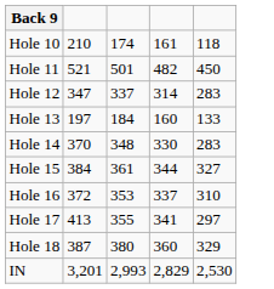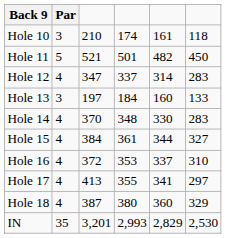+ column: Par | 3 | 5 | 4 | 3 | 4 | 4 | 4 | 4 | 4 | 35
